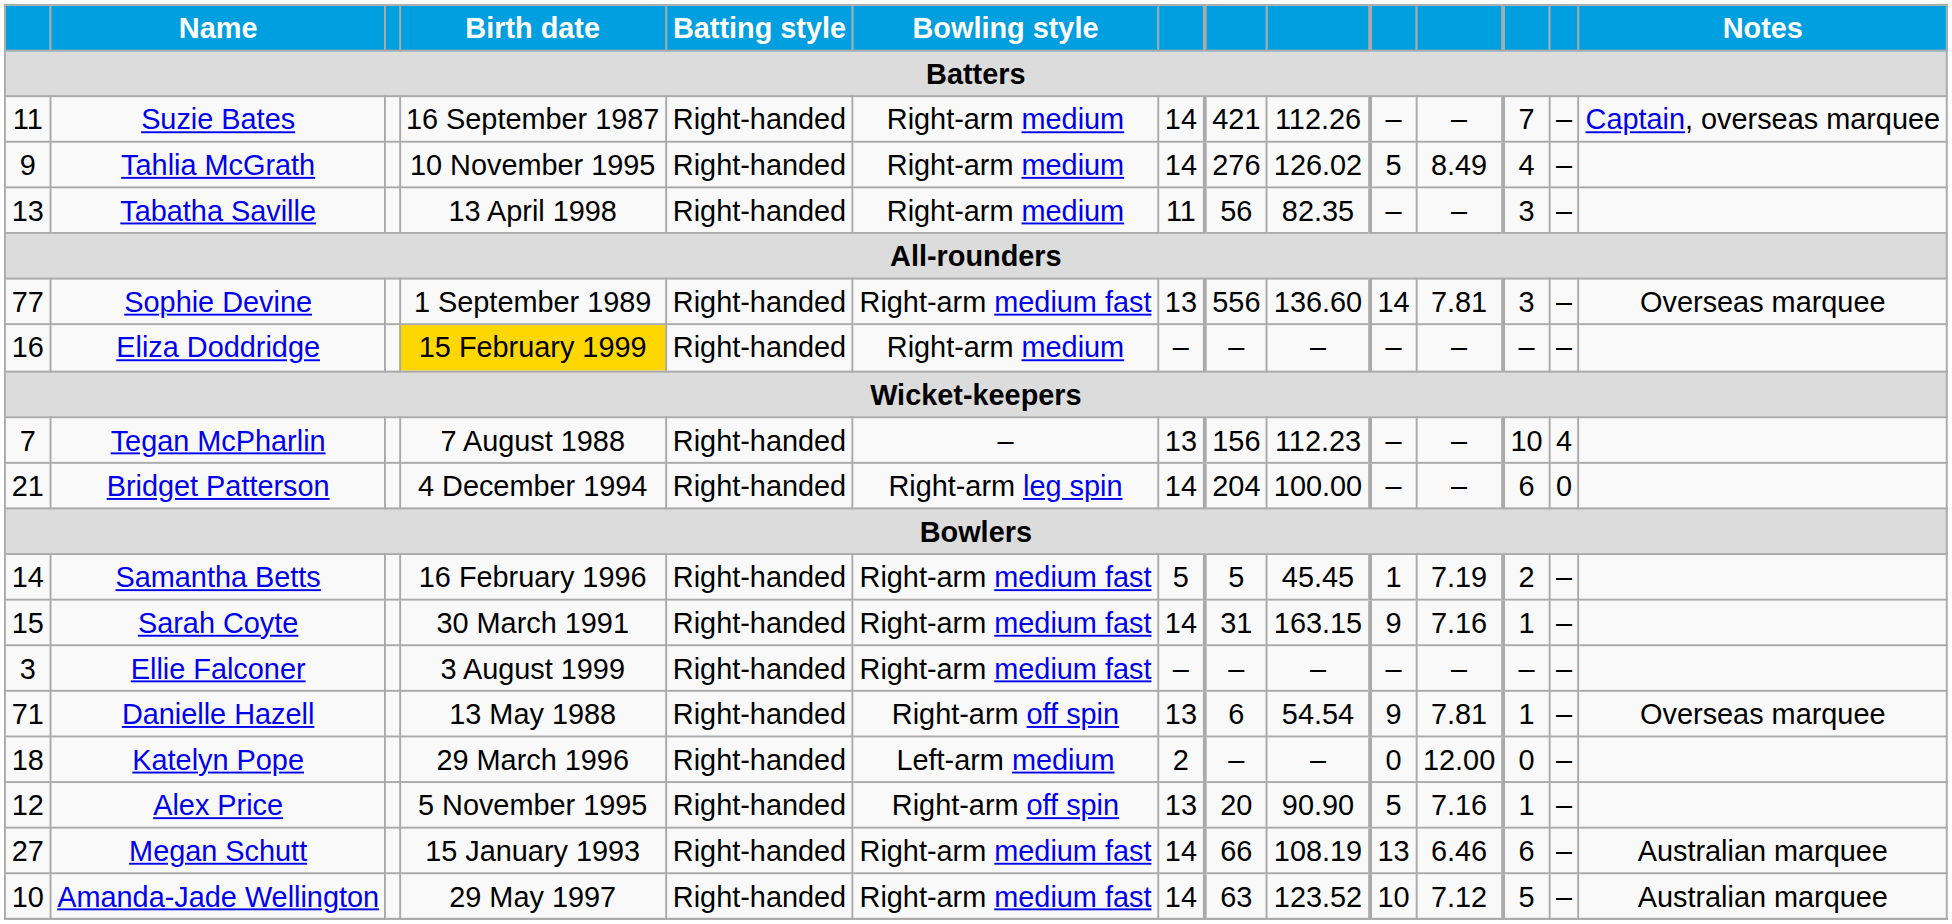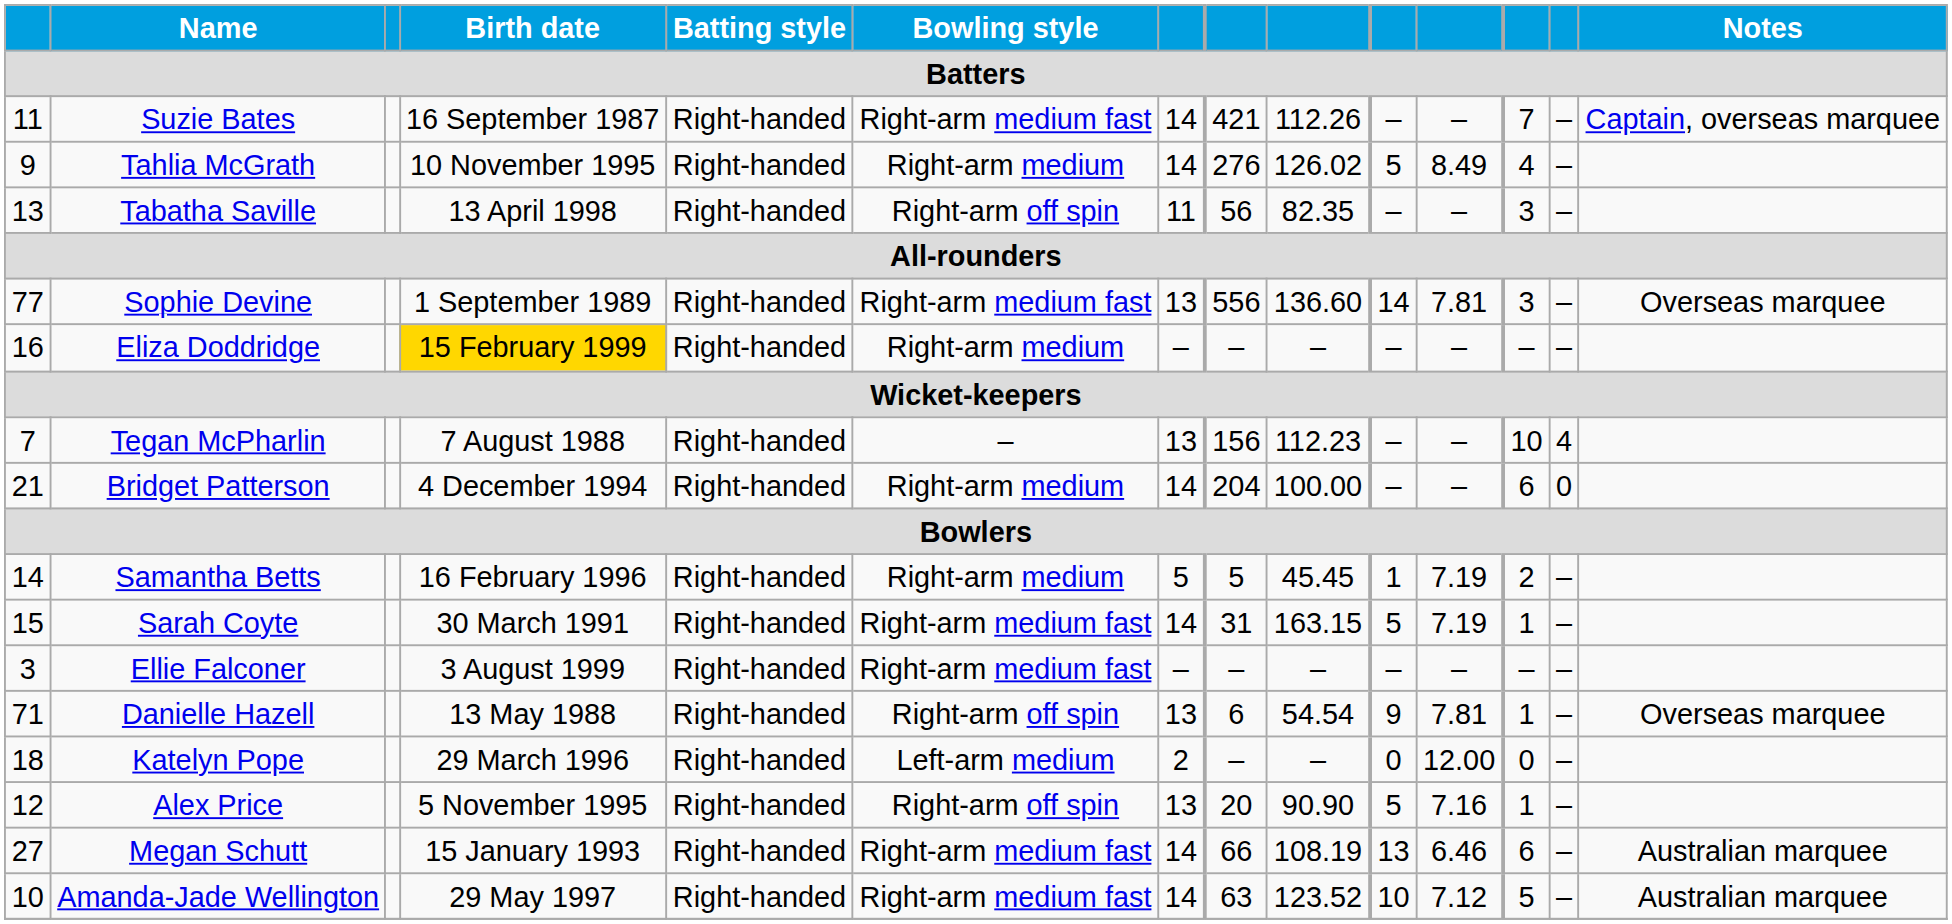Suzie Bates | Bowling style: Right-arm medium -> Right-arm medium fast
Tabatha Saville | Bowling style: Right-arm medium -> Right-arm off spin
Bridget Patterson | Bowling style: Right-arm leg spin -> Right-arm medium
Samantha Betts | Bowling style: Right-arm medium fast -> Right-arm medium
Sarah Coyte | column 10: 9 -> 5
Sarah Coyte | column 11: 7.16 -> 7.19
